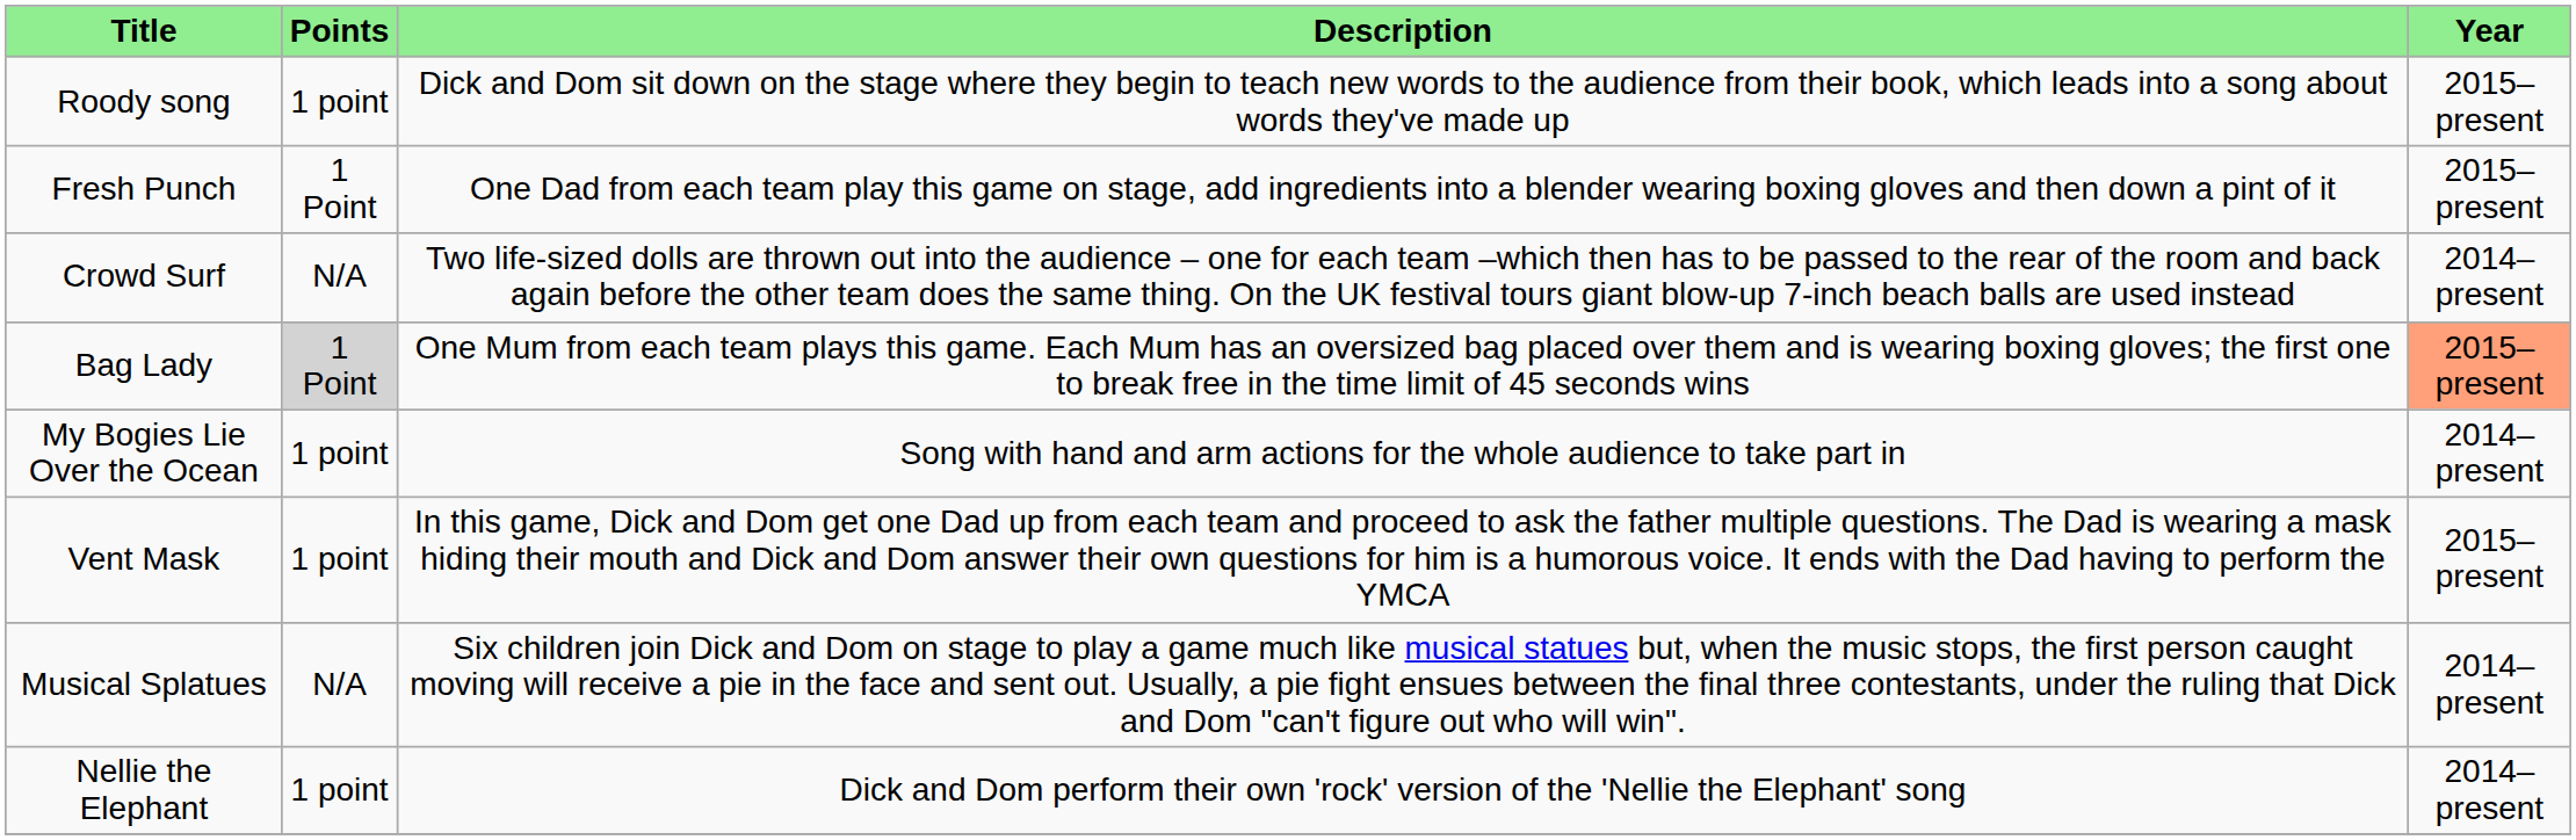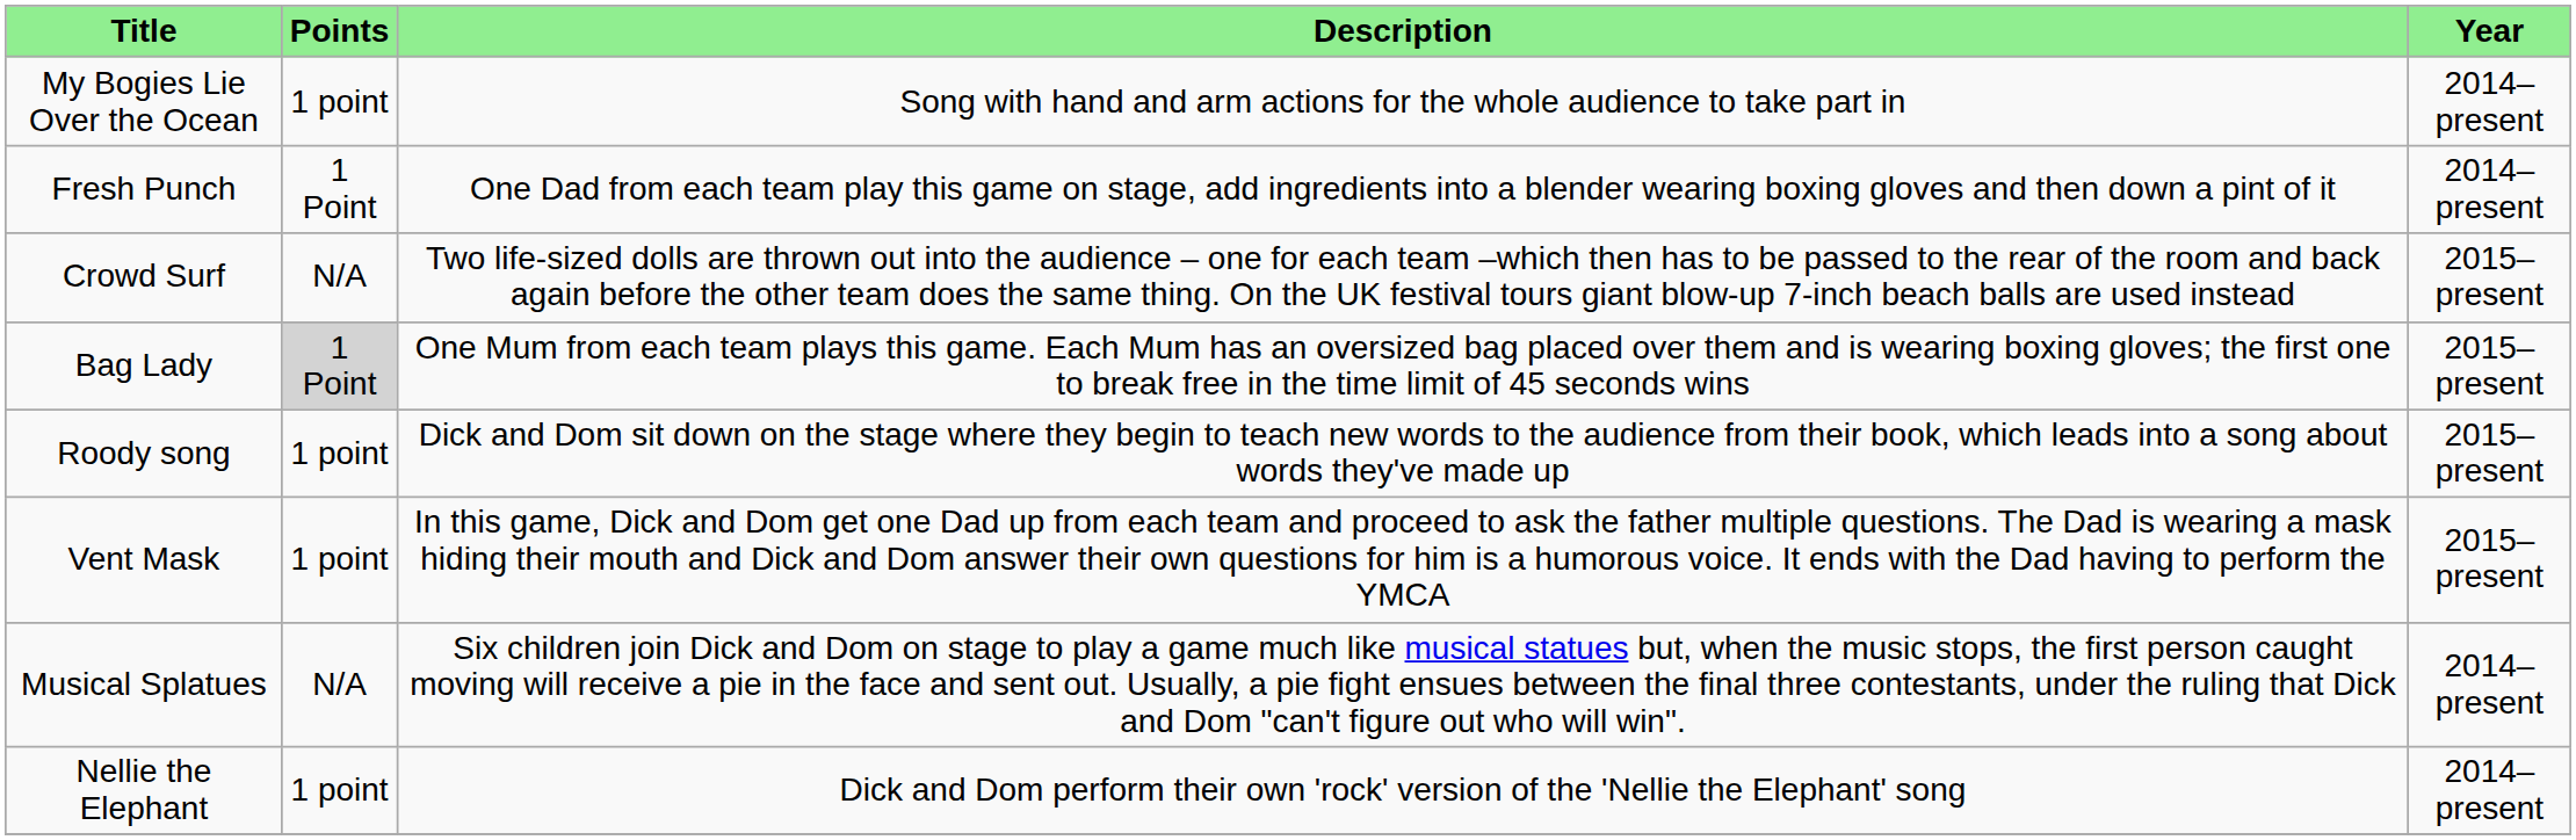rows swapped: My Bogies Lie Over the Ocean <-> Roody song
Fresh Punch | Year: 2015–present -> 2014–present
Crowd Surf | Year: 2014–present -> 2015–present
Bag Lady | Year: lightsalmon background -> no background
